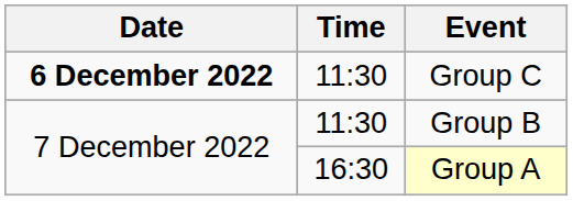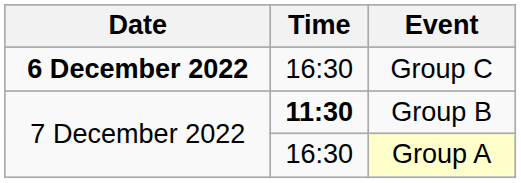Group C | Time: 11:30 -> 16:30
Group B | Time: normal -> bold
